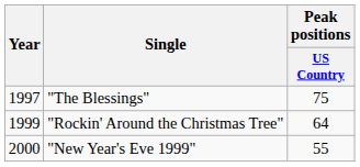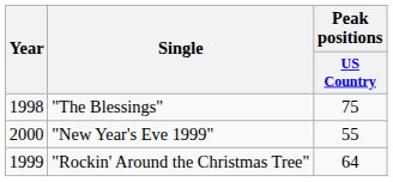"The Blessings" | Year: 1997 -> 1998
rows swapped: "Rockin' Around the Christmas Tree" <-> "New Year's Eve 1999"
